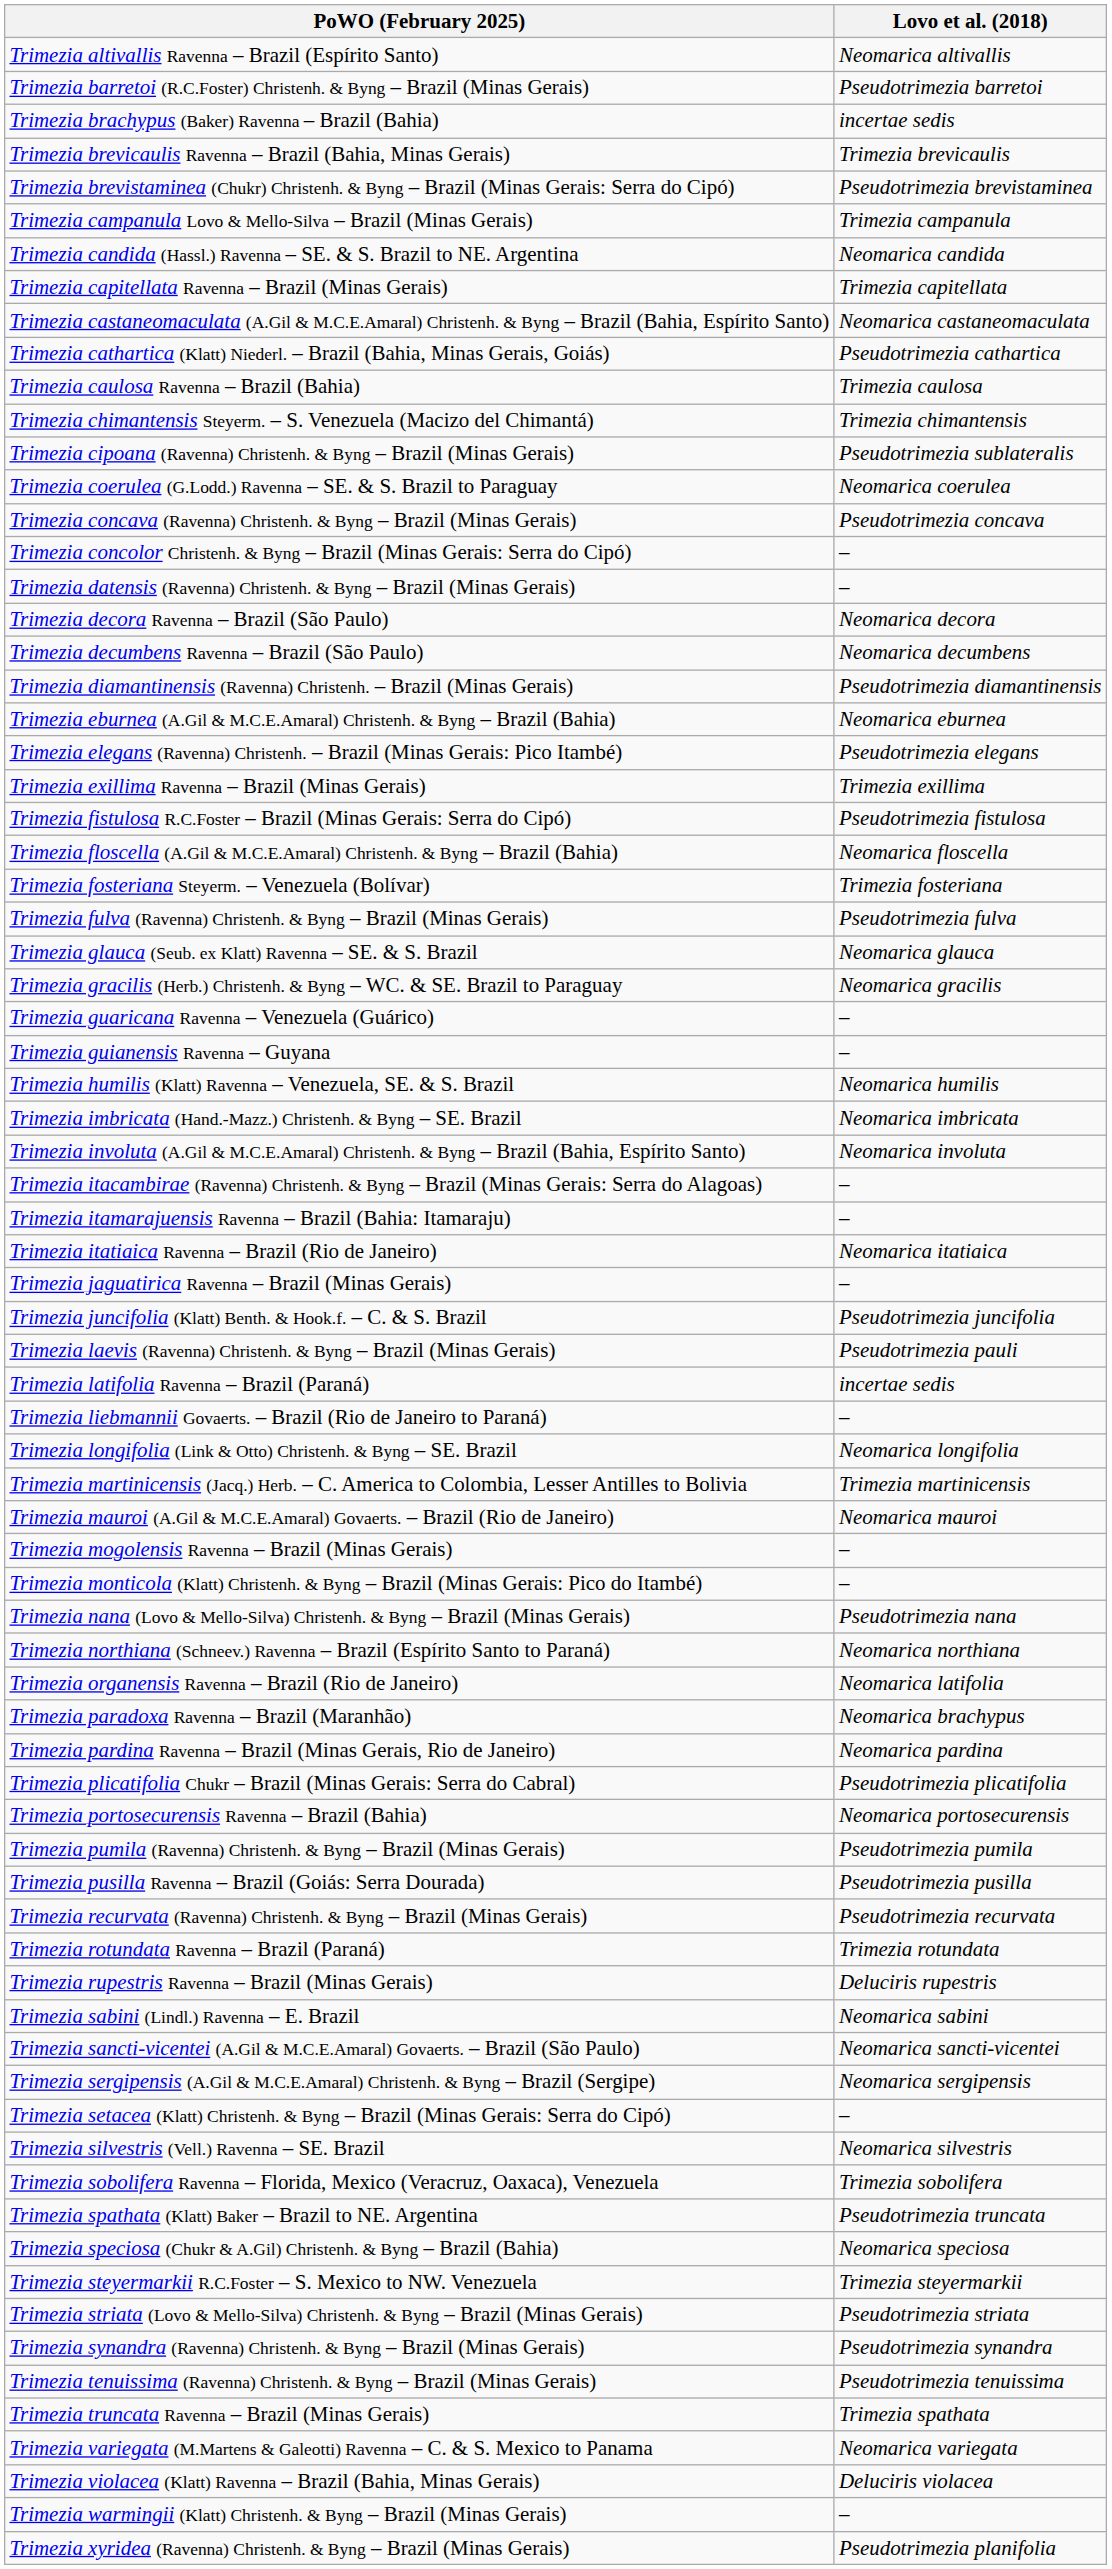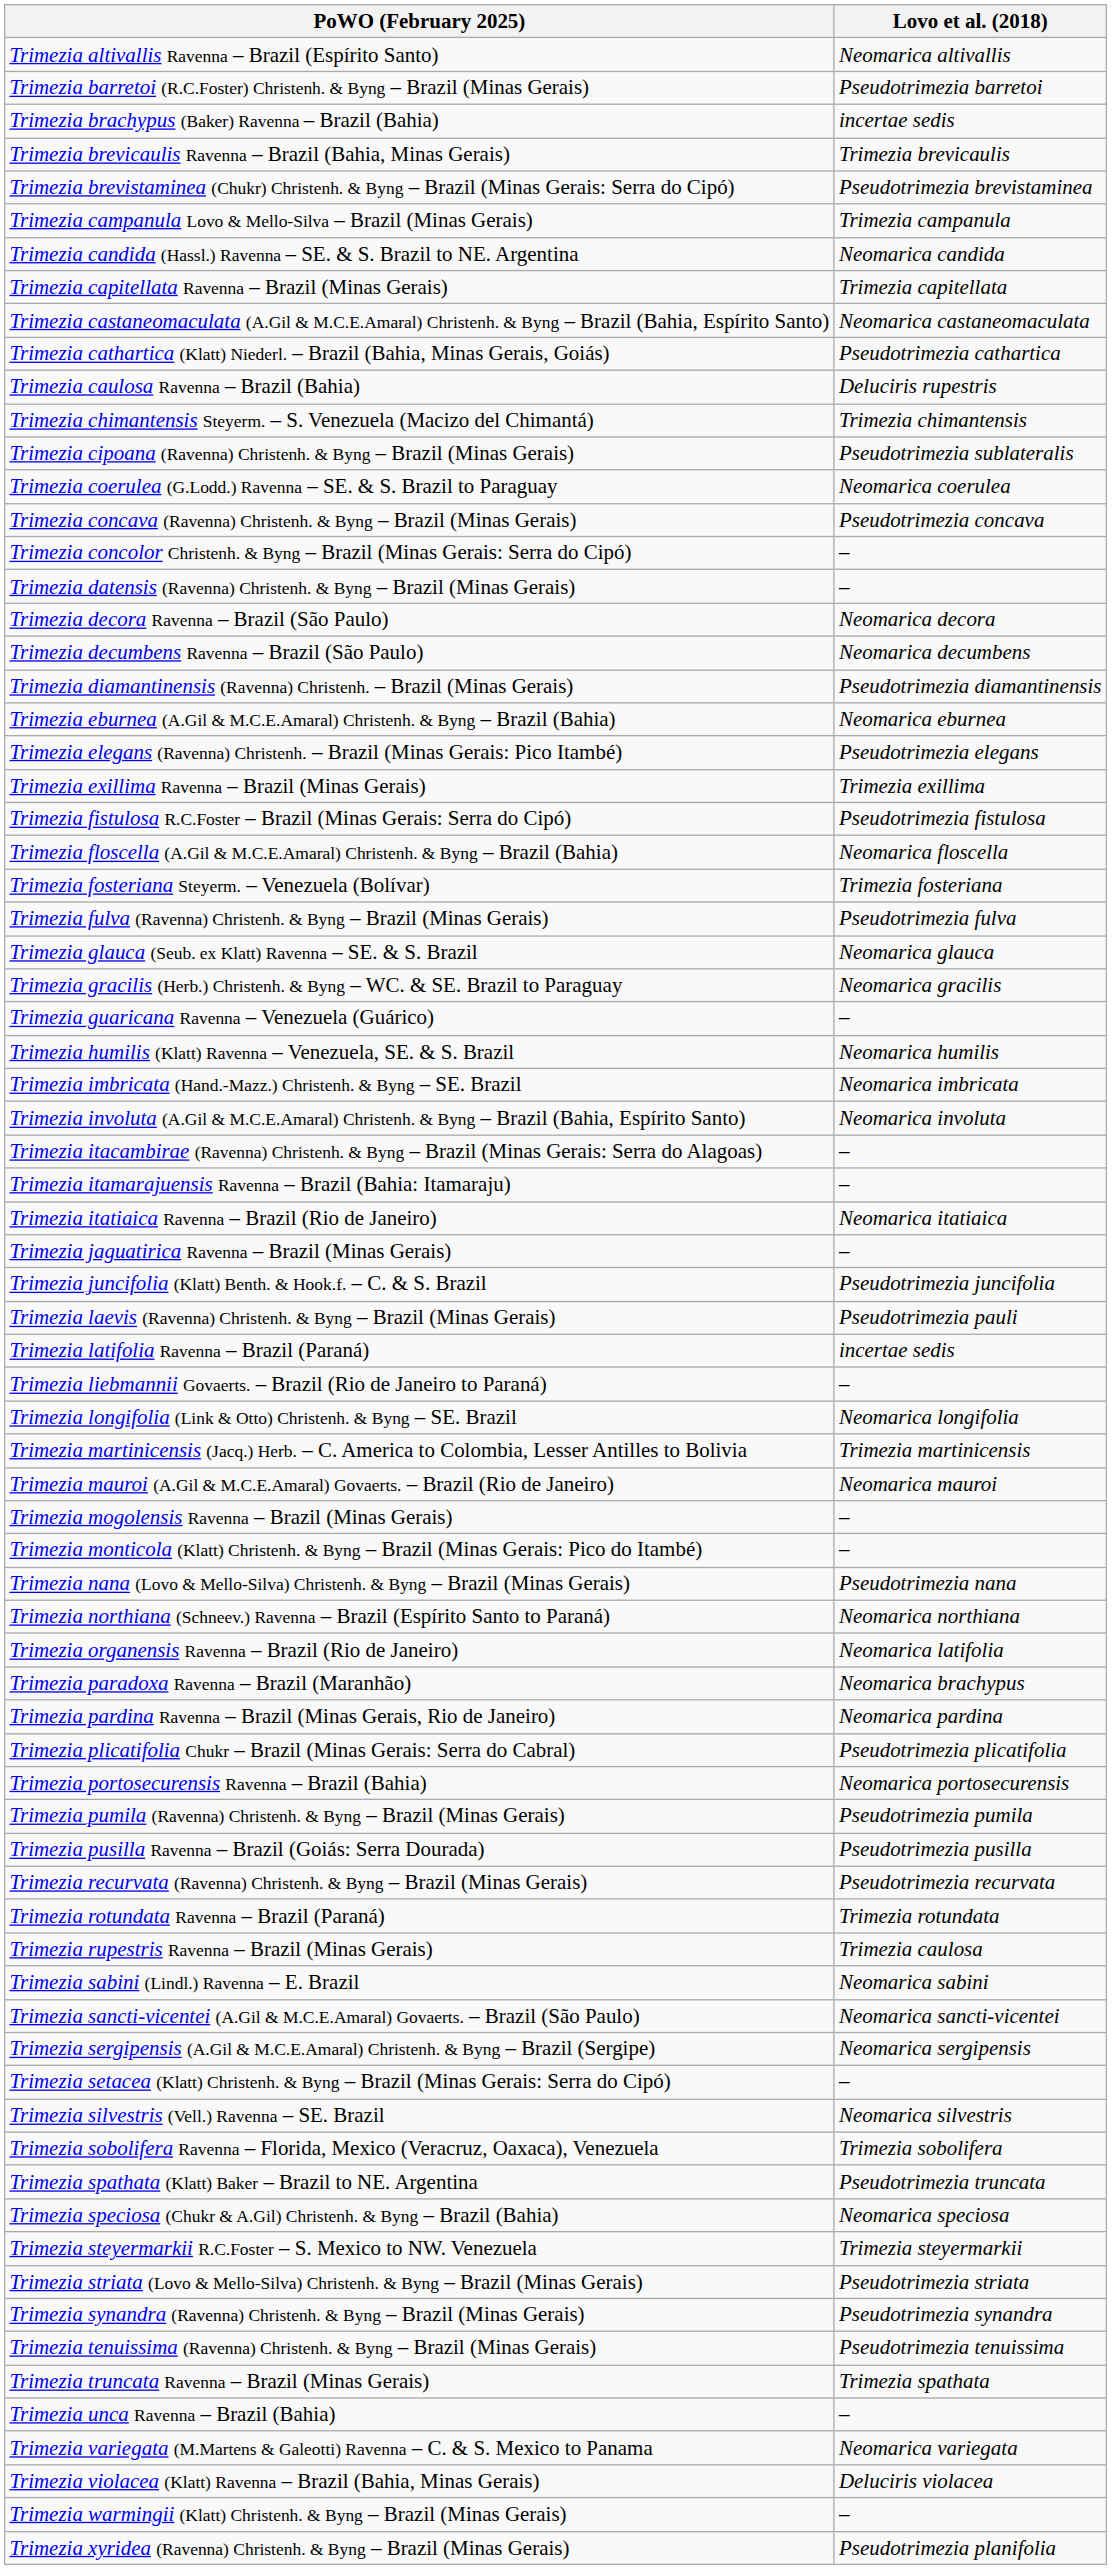Trimezia caulosa Ravenna – Brazil (Bahia) | Lovo et al. (2018): Trimezia caulosa -> Deluciris rupestris
- row: Trimezia guianensis Ravenna – Guyana | –
Trimezia rupestris Ravenna – Brazil (Minas Gerais) | Lovo et al. (2018): Deluciris rupestris -> Trimezia caulosa
+ row: Trimezia unca Ravenna – Brazil (Bahia) | –
